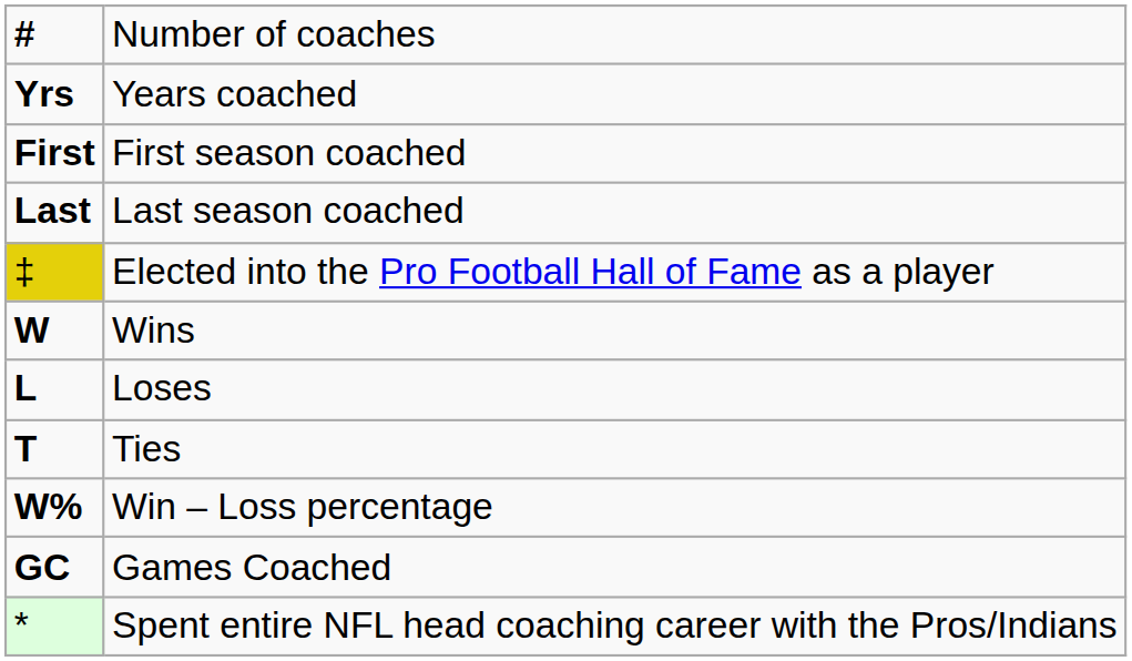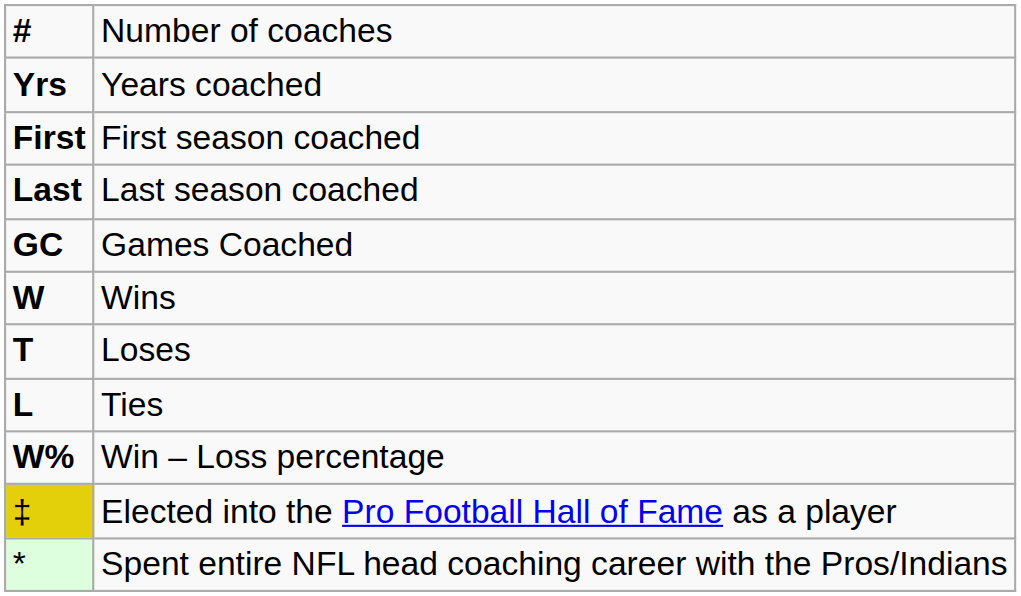rows swapped: Games Coached <-> Elected into the Pro Football Hall of Fame as a player
Loses | column 1: L -> T
Ties | column 1: T -> L
